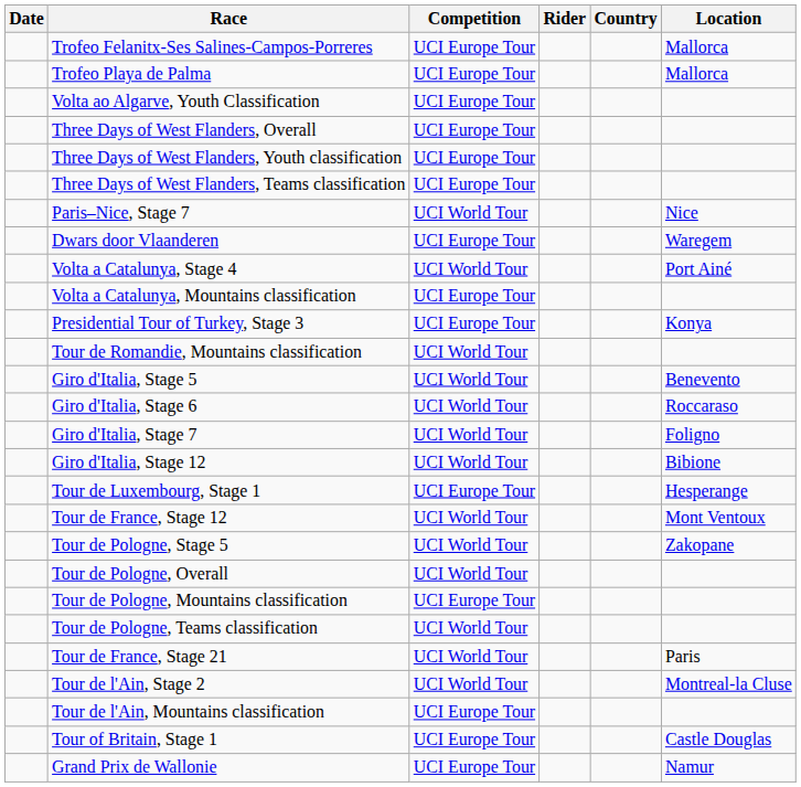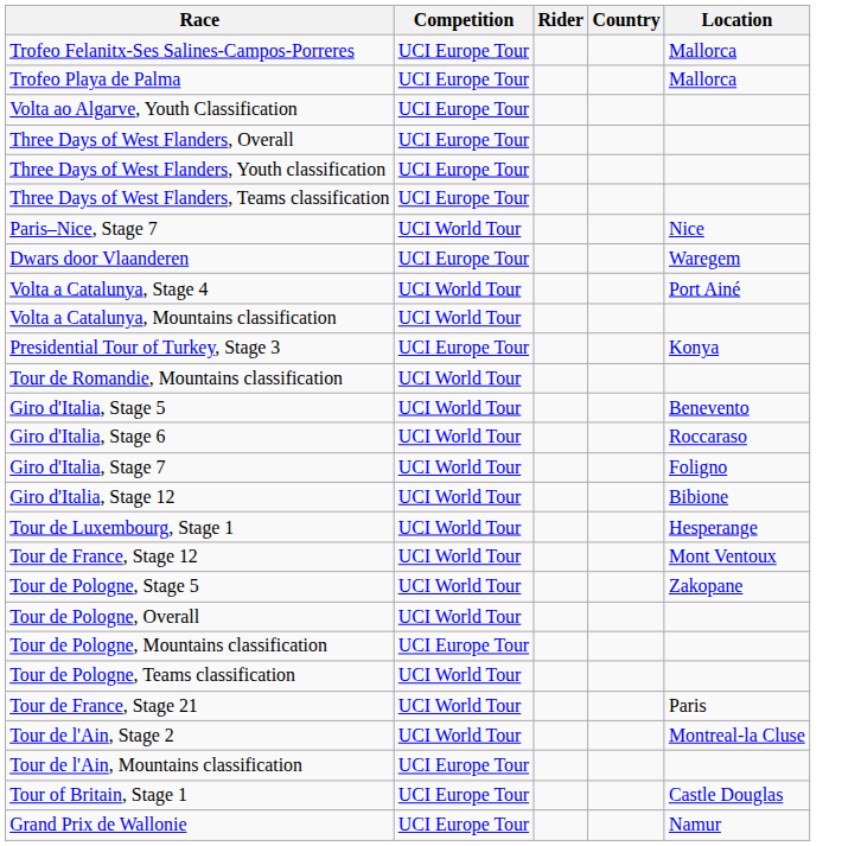- column: Date
Volta a Catalunya, Mountains classification | Competition: UCI Europe Tour -> UCI World Tour
Tour de Luxembourg, Stage 1 | Competition: UCI Europe Tour -> UCI World Tour
